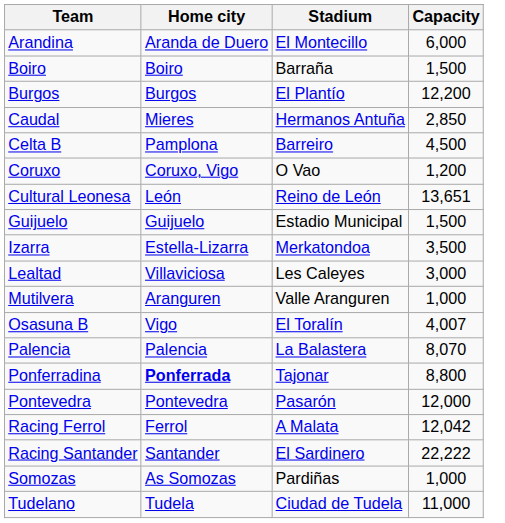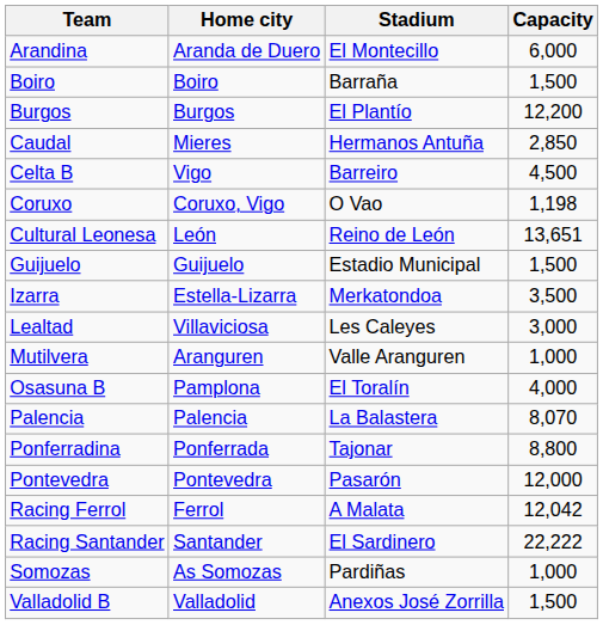Celta B | Home city: Pamplona -> Vigo
Coruxo | Capacity: 1,200 -> 1,198
Osasuna B | Home city: Vigo -> Pamplona
Osasuna B | Capacity: 4,007 -> 4,000
Ponferradina | Home city: bold -> normal
- row: Tudelano | Tudela | Ciudad de Tudela | 11,000
+ row: Valladolid B | Valladolid | Anexos José Zorrilla | 1,500
